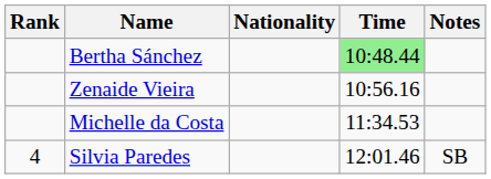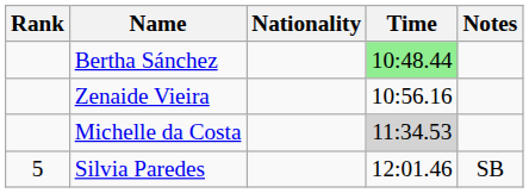Michelle da Costa | Time: no background -> lightgrey background
Silvia Paredes | Rank: 4 -> 5
